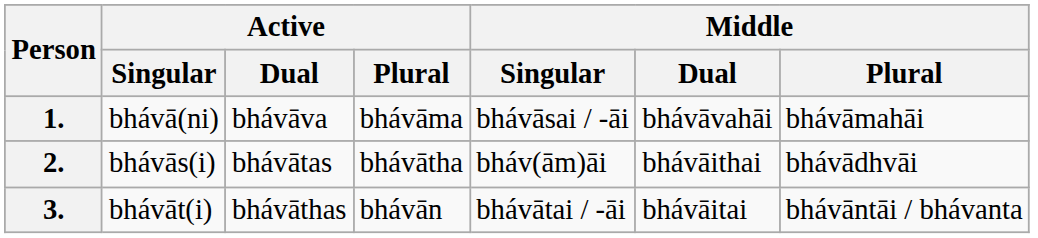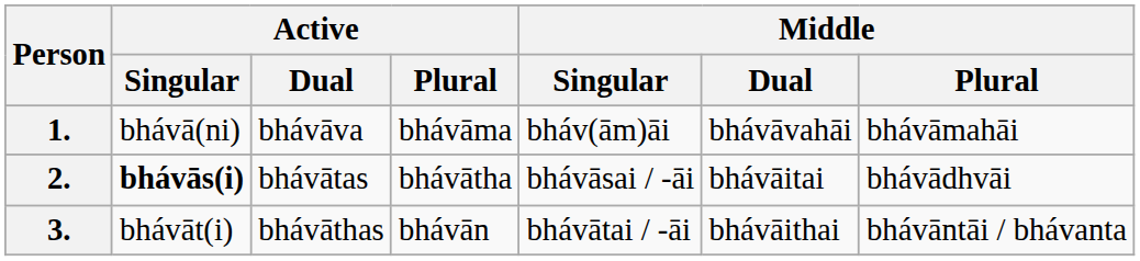1. | Middle / Singular: bhávāsai / -āi -> bháv(ām)āi
2. | Active / Singular: normal -> bold
2. | Middle / Singular: bháv(ām)āi -> bhávāsai / -āi
2. | Middle / Dual: bhávāithai -> bhávāitai
3. | Middle / Dual: bhávāitai -> bhávāithai
